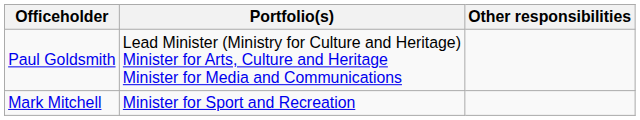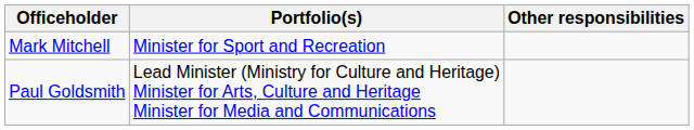rows swapped: Paul Goldsmith <-> Mark Mitchell
